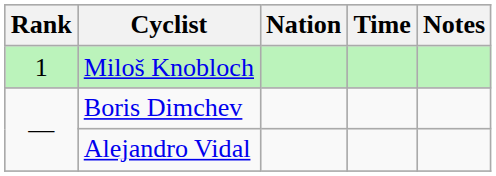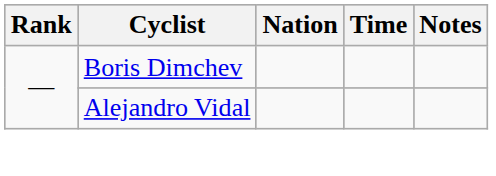- row: 1 | Miloš Knobloch
